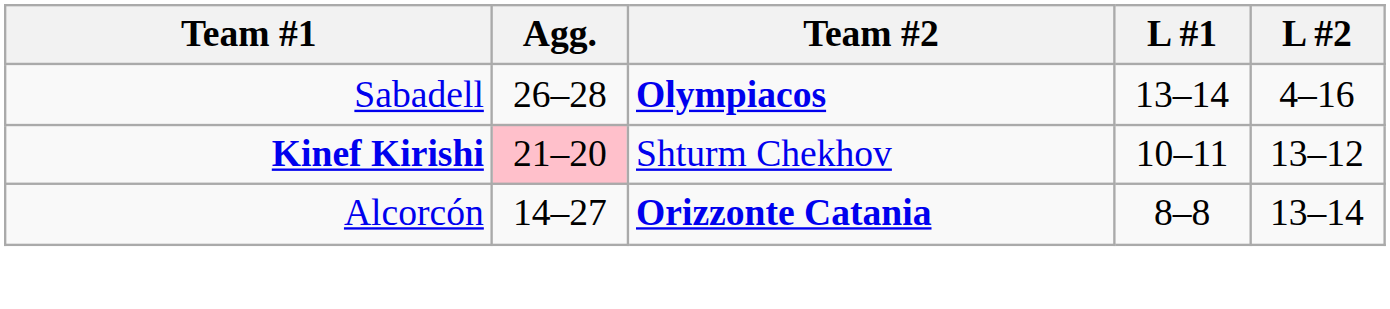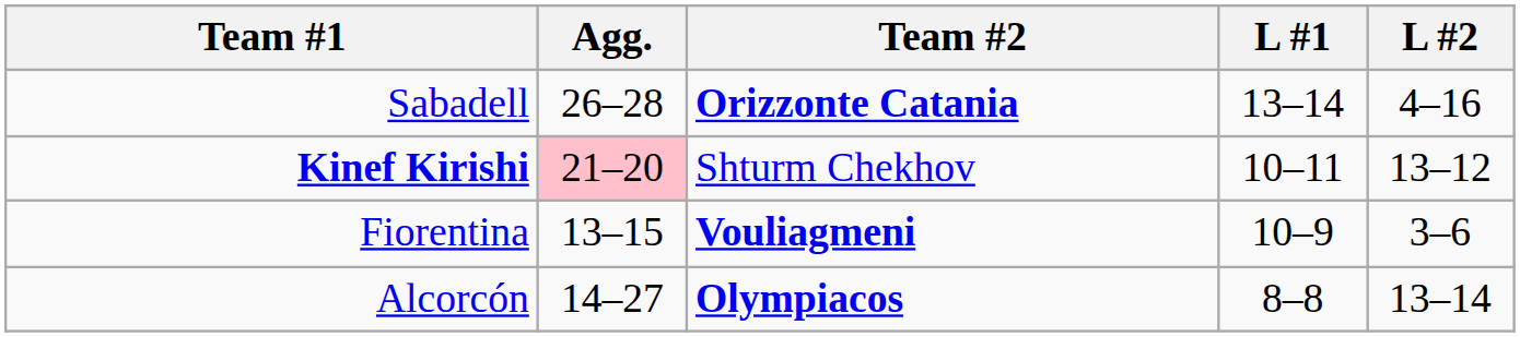Sabadell | Team #2: Olympiacos -> Orizzonte Catania
+ row: Fiorentina | 13–15 | Vouliagmeni | 10–9 | 3–6
Alcorcón | Team #2: Orizzonte Catania -> Olympiacos
